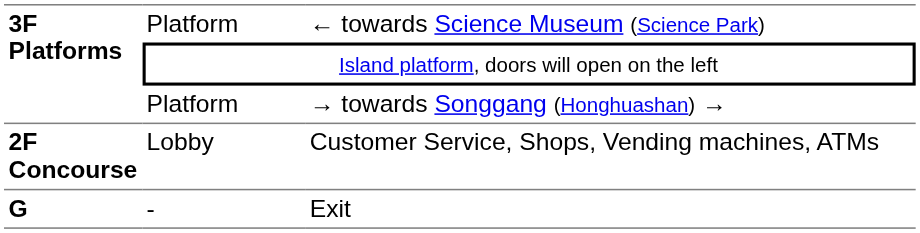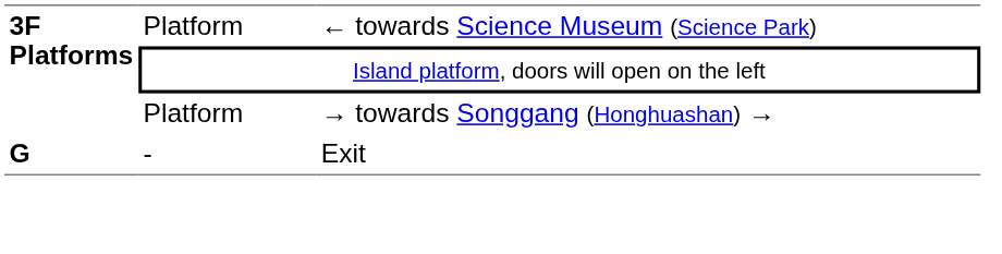- row: 2F Concourse | Lobby | Customer Service, Shops, Vending machines, ATMs
